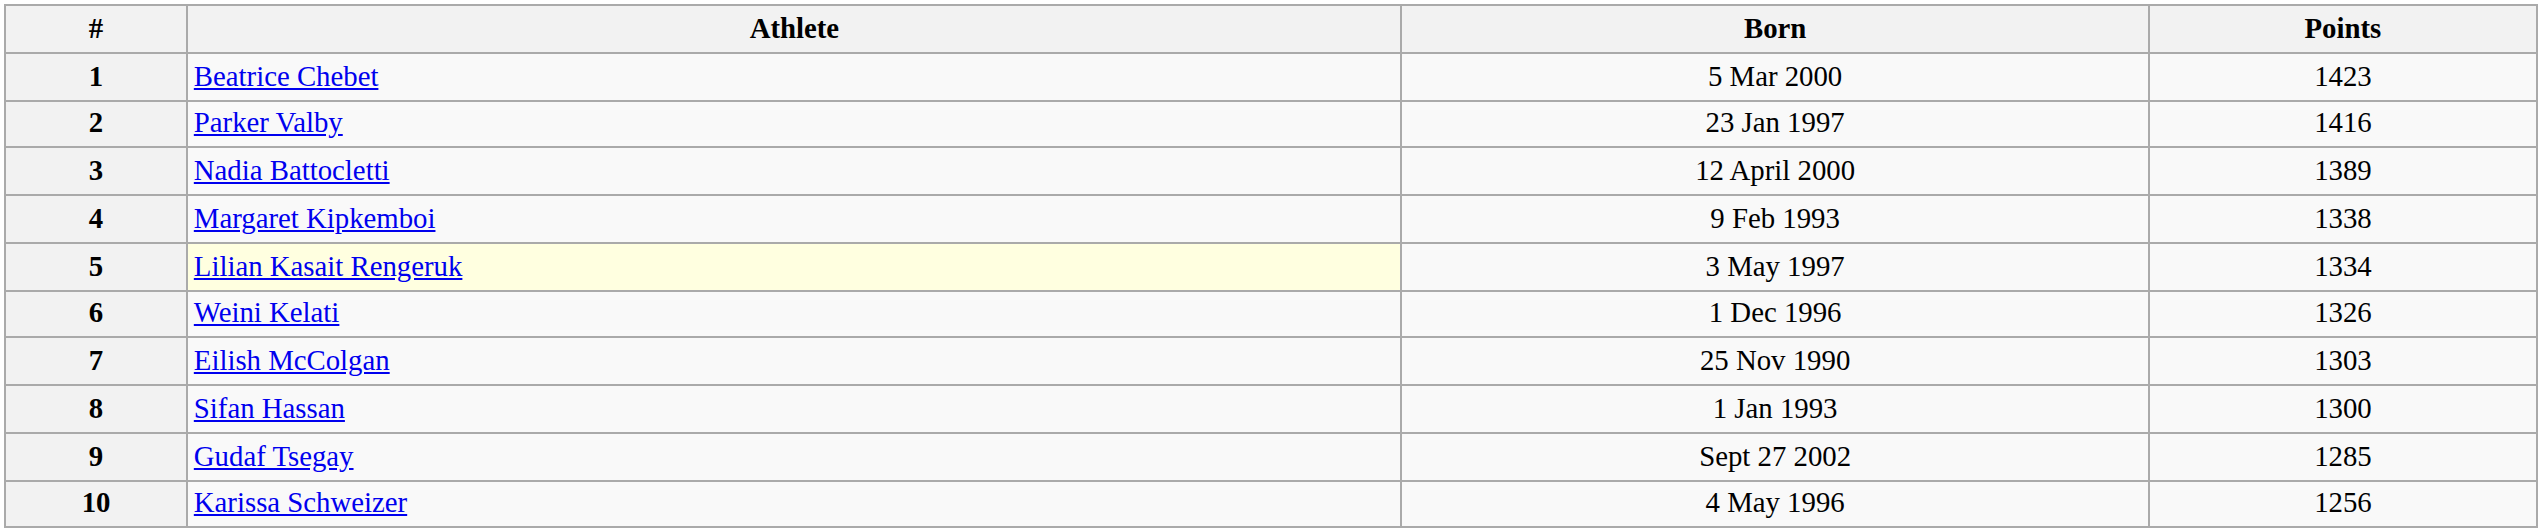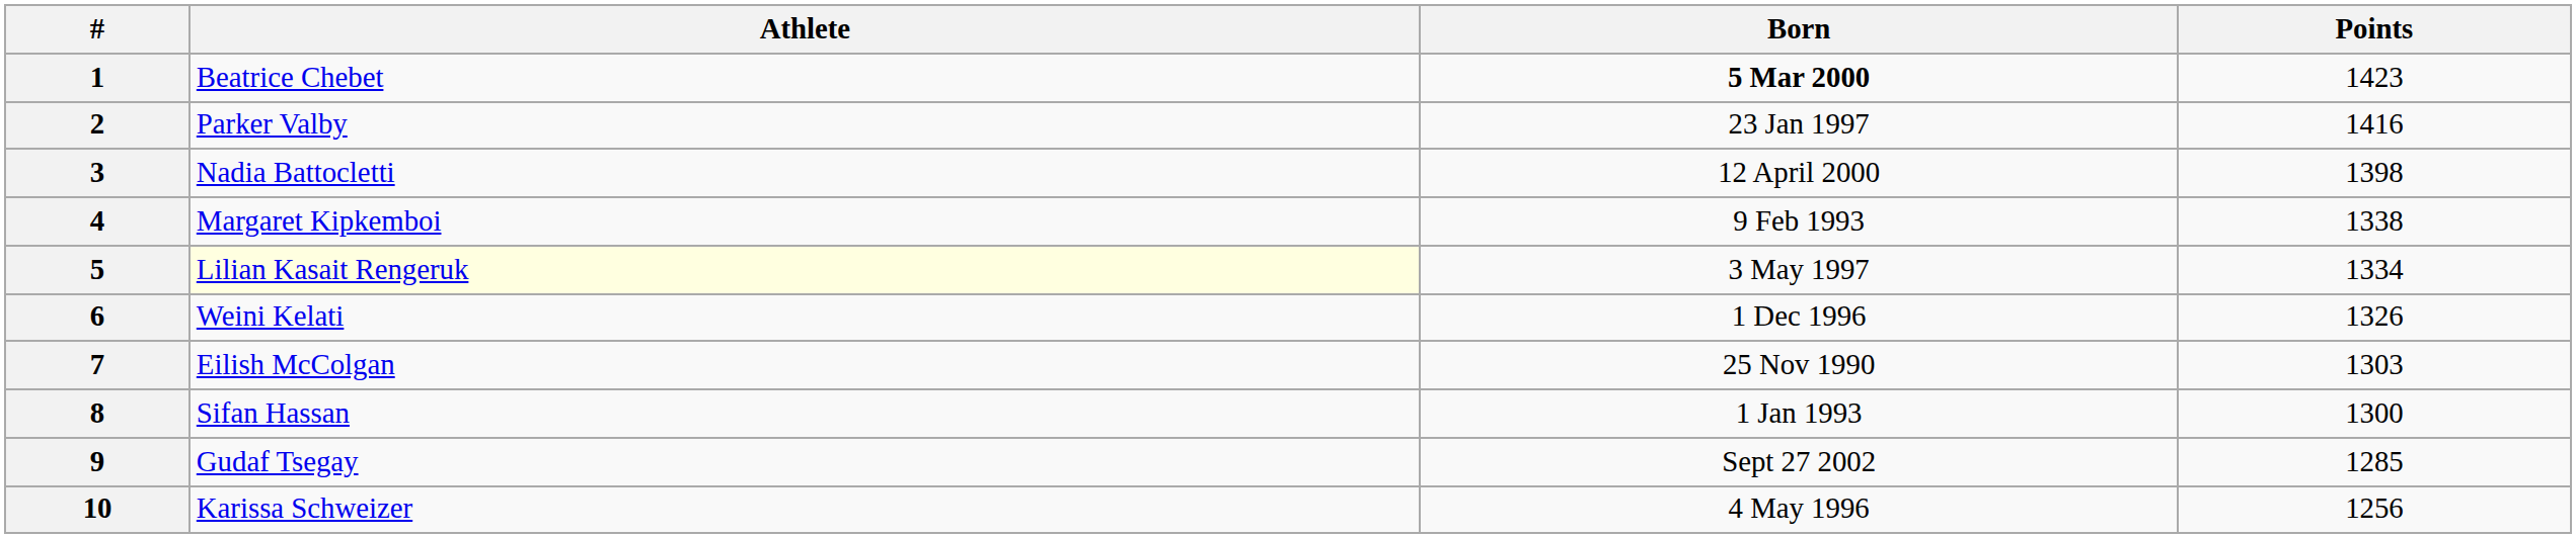1 | Born: normal -> bold
3 | Points: 1389 -> 1398
